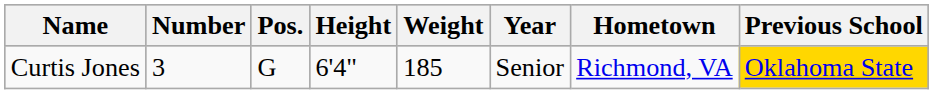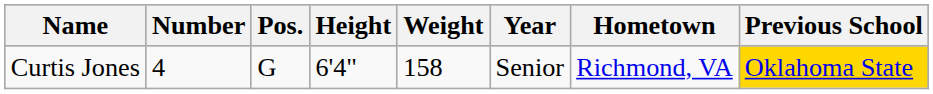Curtis Jones | Number: 3 -> 4
Curtis Jones | Weight: 185 -> 158
